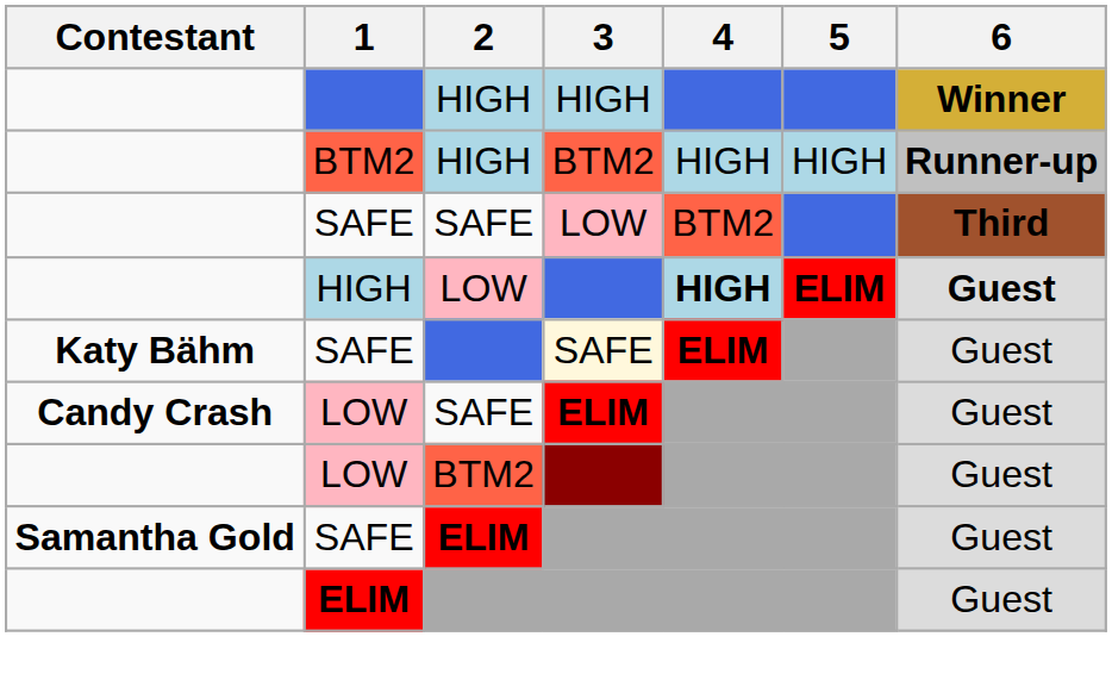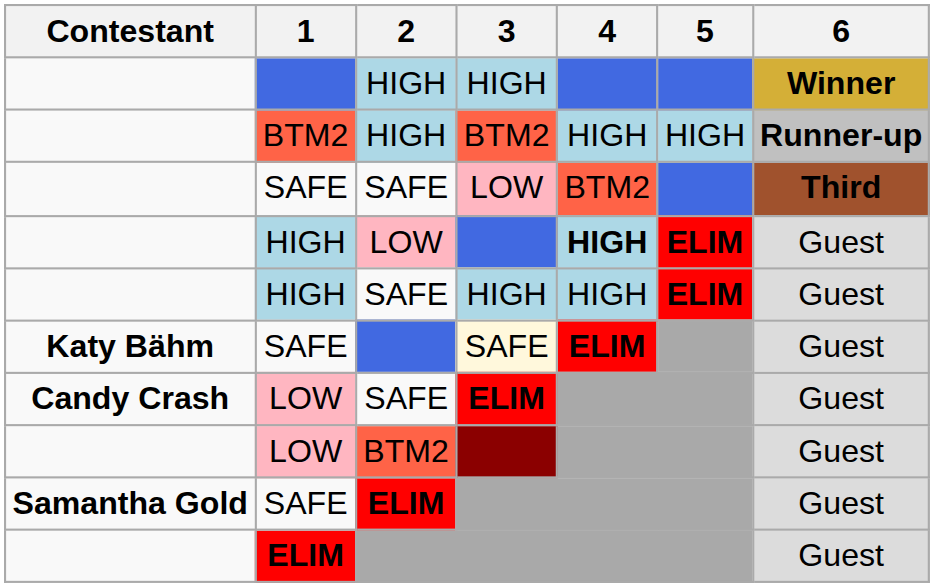HIGH / LOW | 6: bold -> normal
+ row: HIGH | SAFE | HIGH | HIGH | ELIM | Guest
